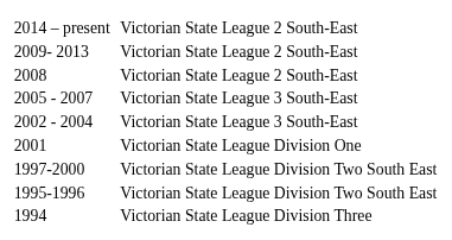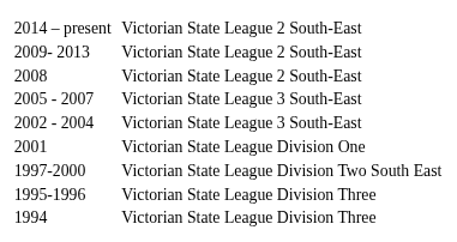1995-1996 | column 3: Victorian State League Division Two South East -> Victorian State League Division Three
